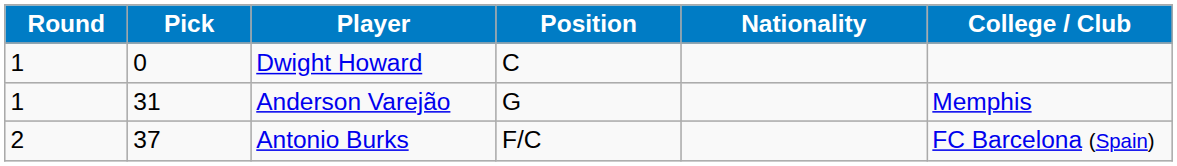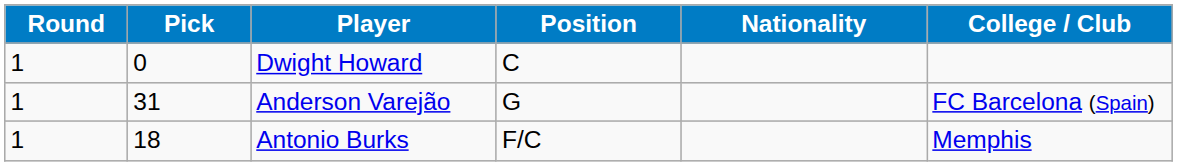Anderson Varejão | College / Club: Memphis -> FC Barcelona (Spain)
Antonio Burks | Round: 2 -> 1
Antonio Burks | Pick: 37 -> 18
Antonio Burks | College / Club: FC Barcelona (Spain) -> Memphis
